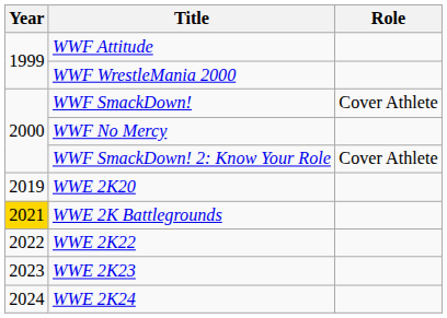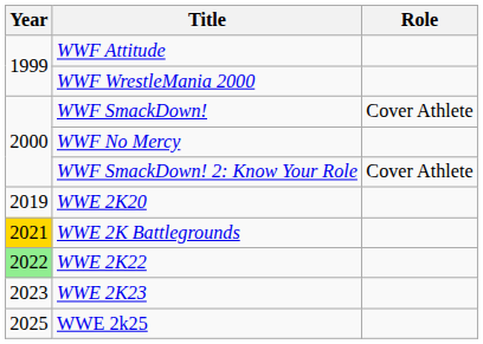WWE 2K22 | Year: no background -> lightgreen background
- row: 2024 | WWE 2K24
+ row: 2025 | WWE 2k25
